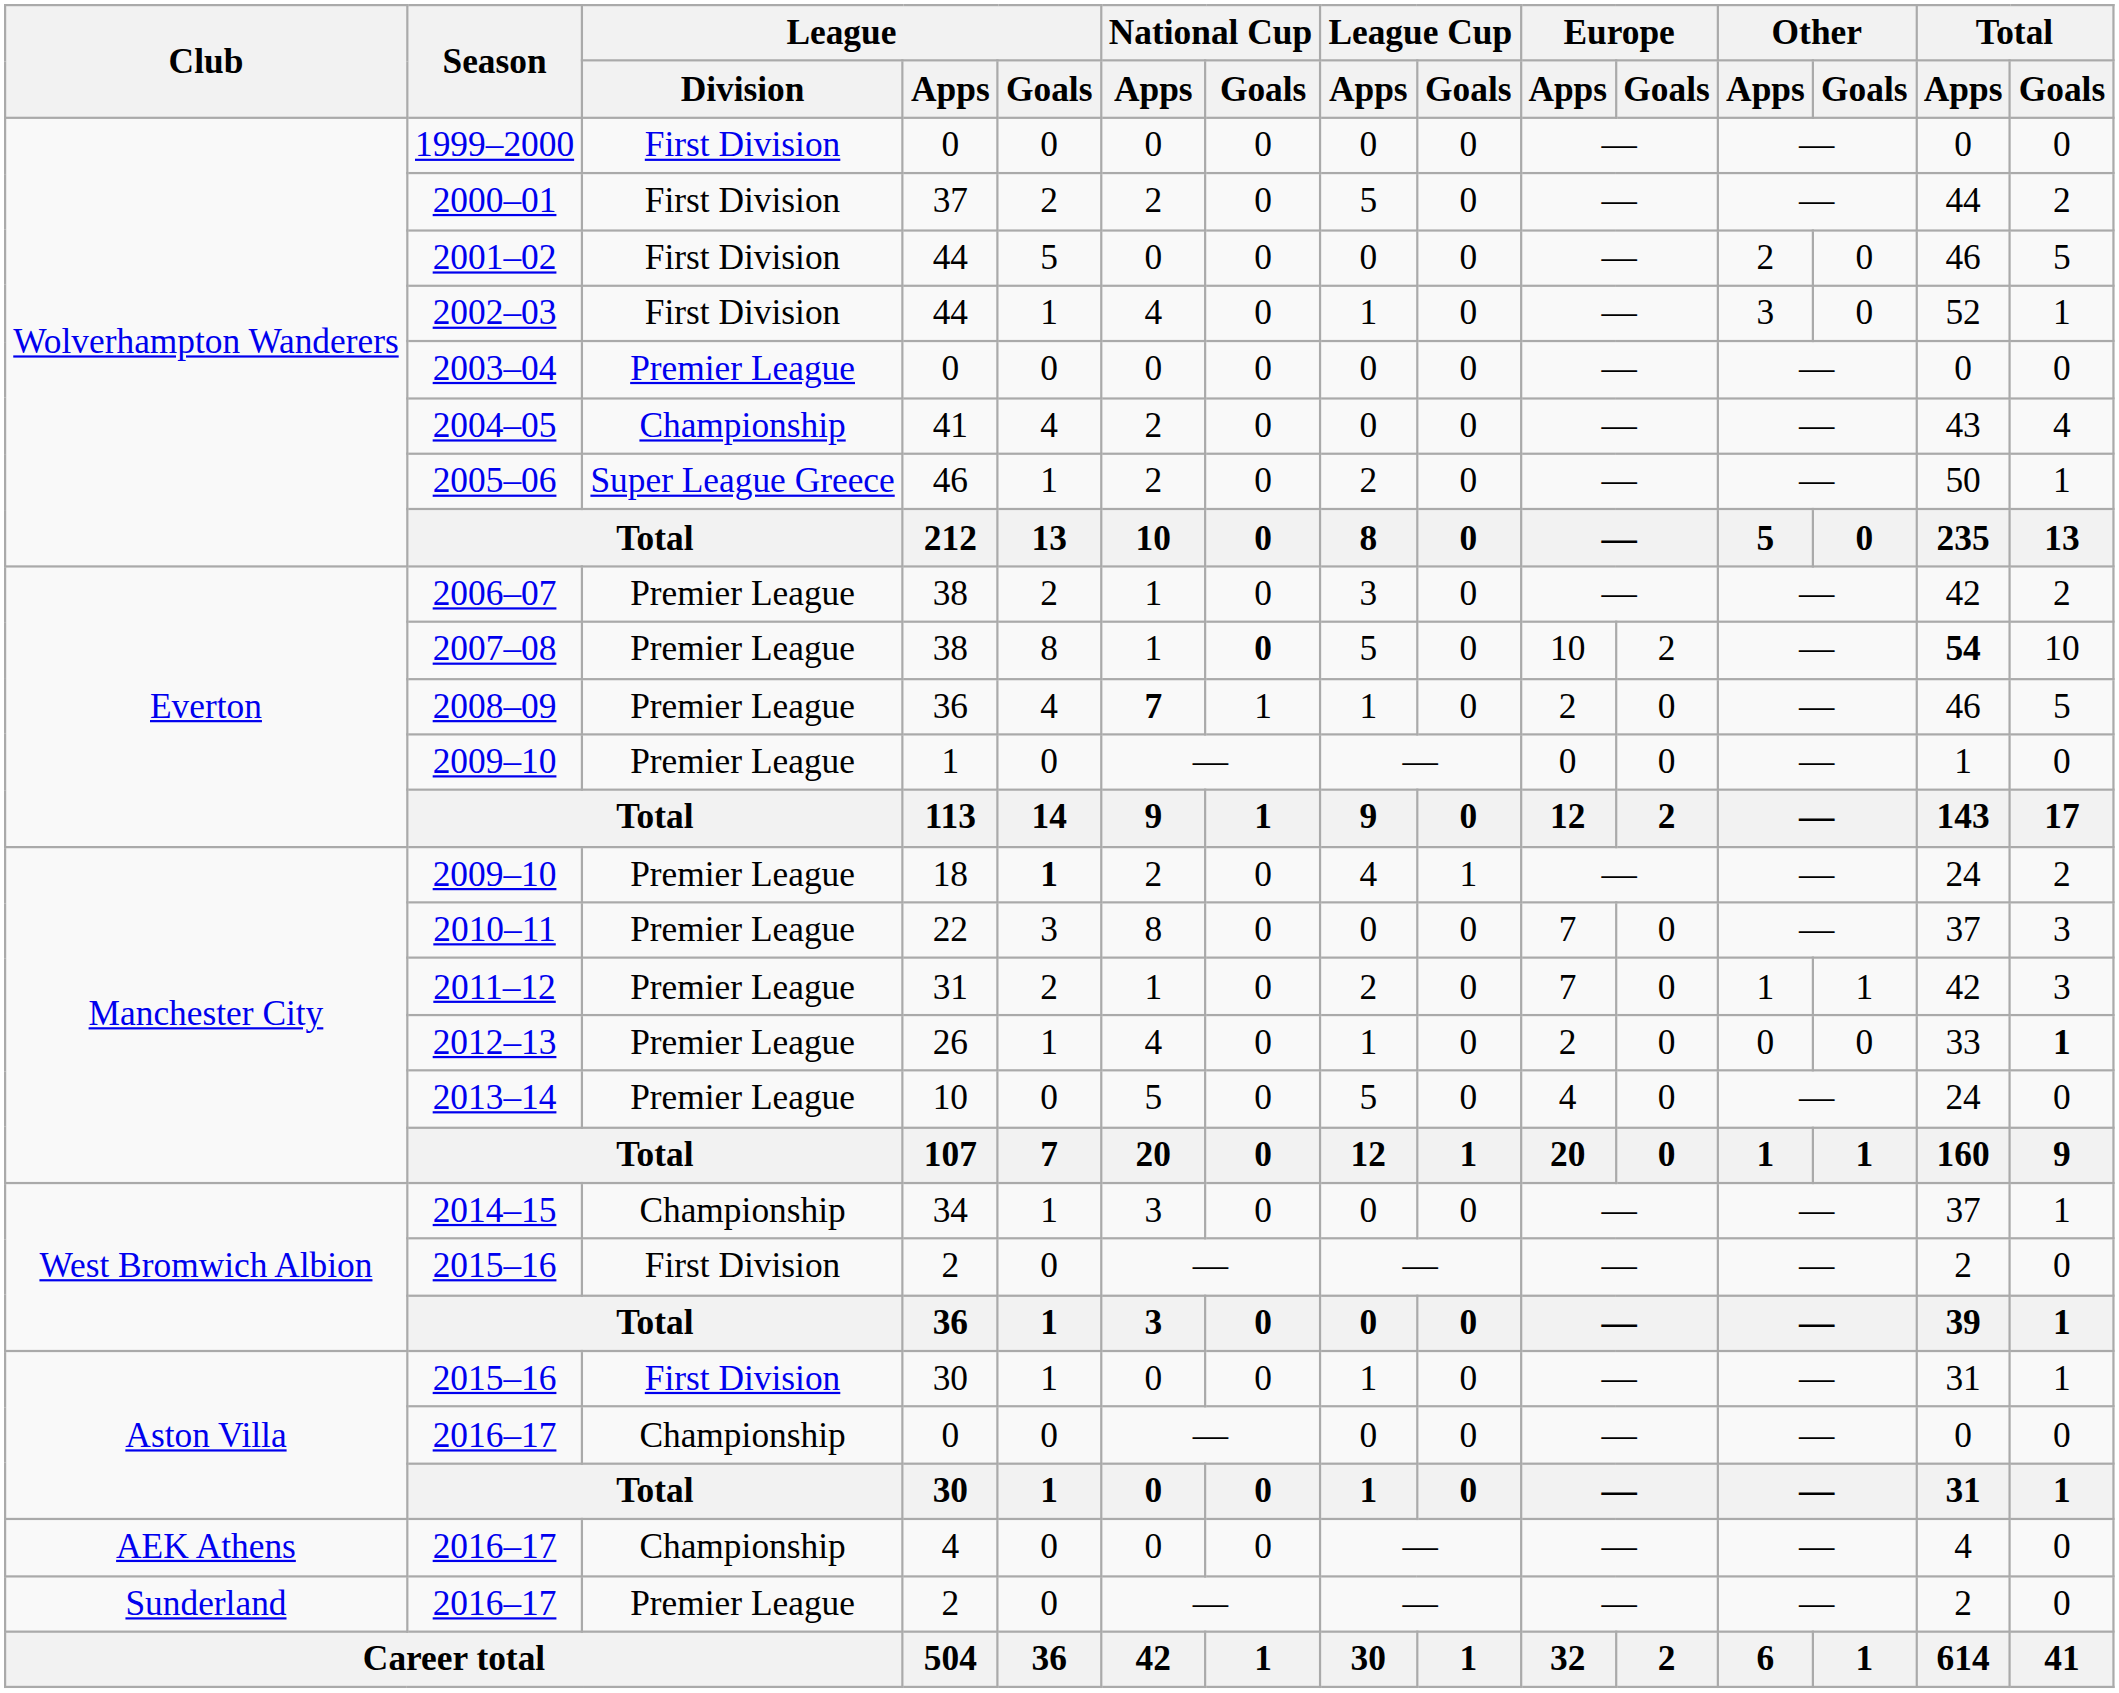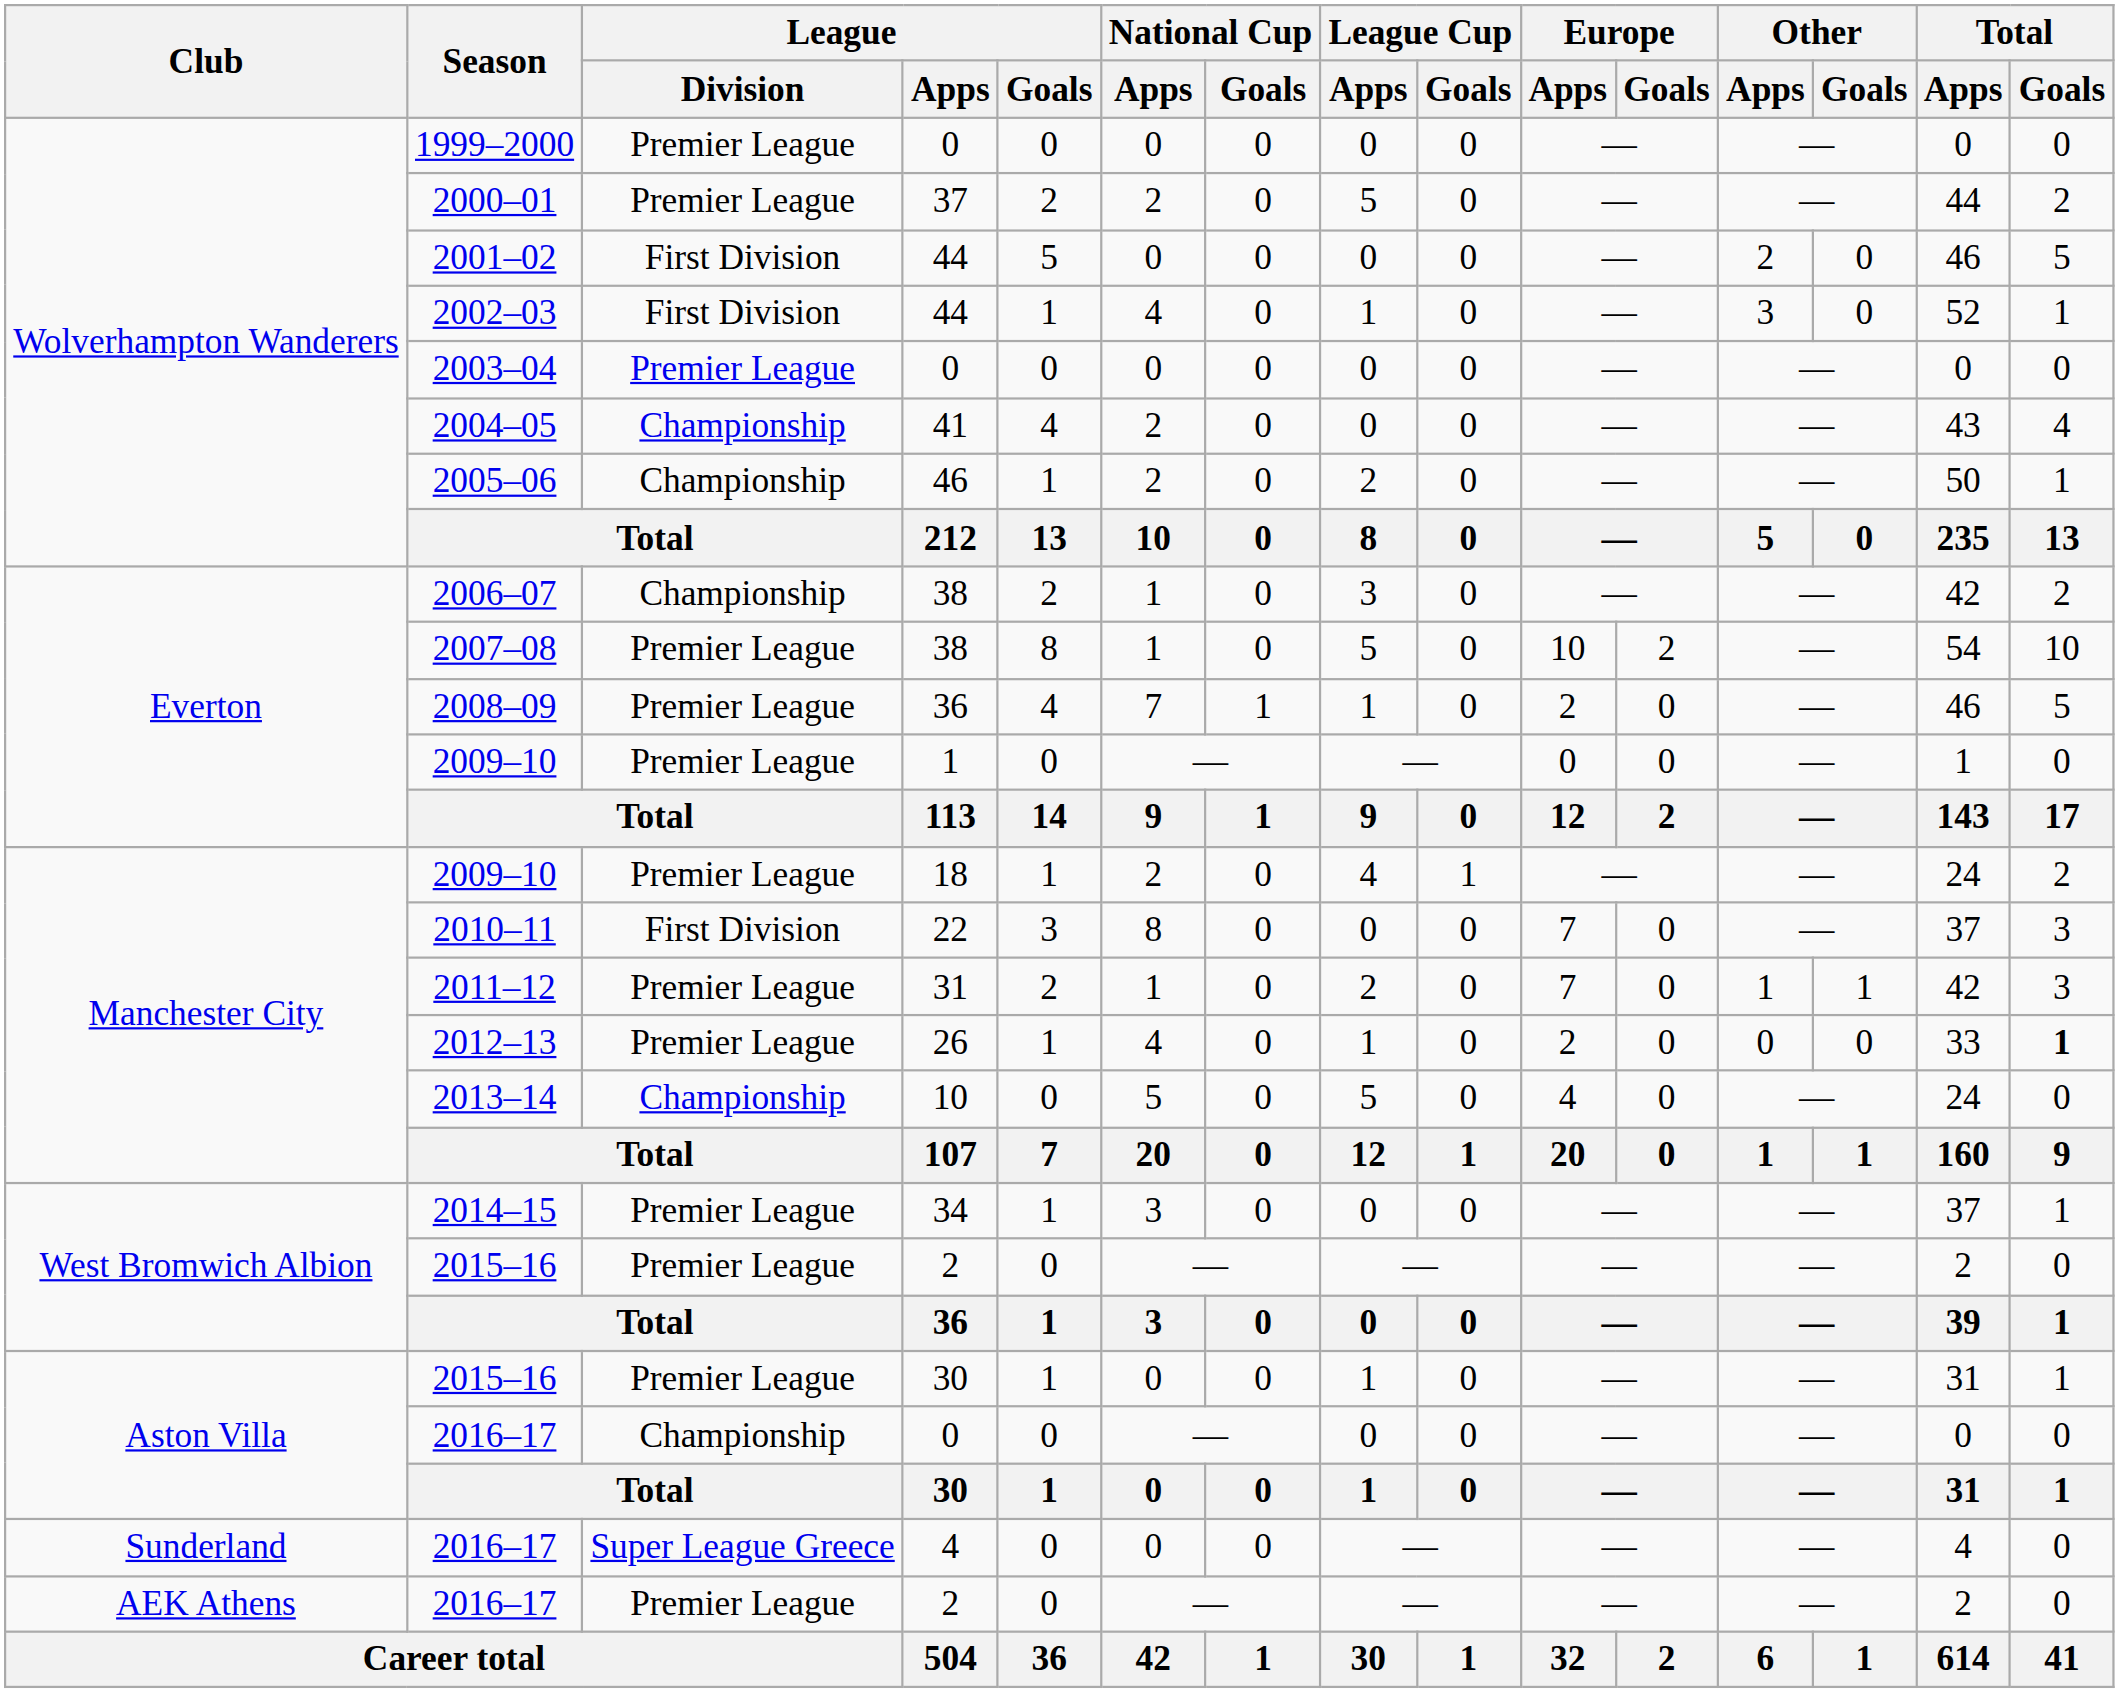1999–2000 | League / Division: First Division -> Premier League
2000–01 | League / Division: First Division -> Premier League
2005–06 | League / Division: Super League Greece -> Championship
2006–07 | League / Division: Premier League -> Championship
2007–08 | National Cup / Goals: bold -> normal
2007–08 | Total / Apps: bold -> normal
2008–09 | National Cup / Apps: bold -> normal
2009–10 / 18 | League / Goals: bold -> normal
2010–11 | League / Division: Premier League -> First Division
2013–14 | League / Division: Premier League -> Championship
2014–15 | League / Division: Championship -> Premier League
2015–16 / 2 | League / Division: First Division -> Premier League
2015–16 / 30 | League / Division: First Division -> Premier League
2016–17 / 4 | Club: AEK Athens -> Sunderland
2016–17 / 4 | League / Division: Championship -> Super League Greece
2016–17 / 2 | Club: Sunderland -> AEK Athens
